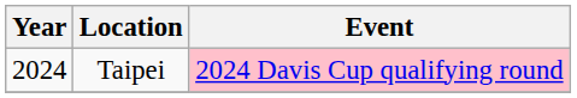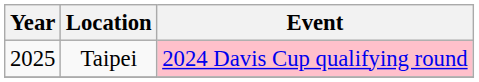Taipei | Year: 2024 -> 2025
